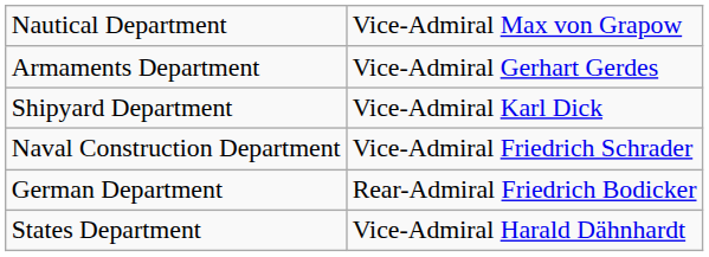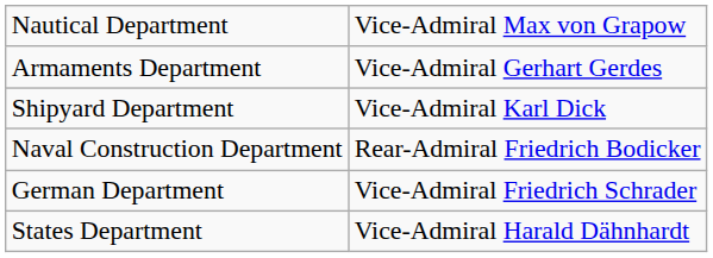Naval Construction Department | column 2: Vice-Admiral Friedrich Schrader -> Rear-Admiral Friedrich Bodicker
German Department | column 2: Rear-Admiral Friedrich Bodicker -> Vice-Admiral Friedrich Schrader
